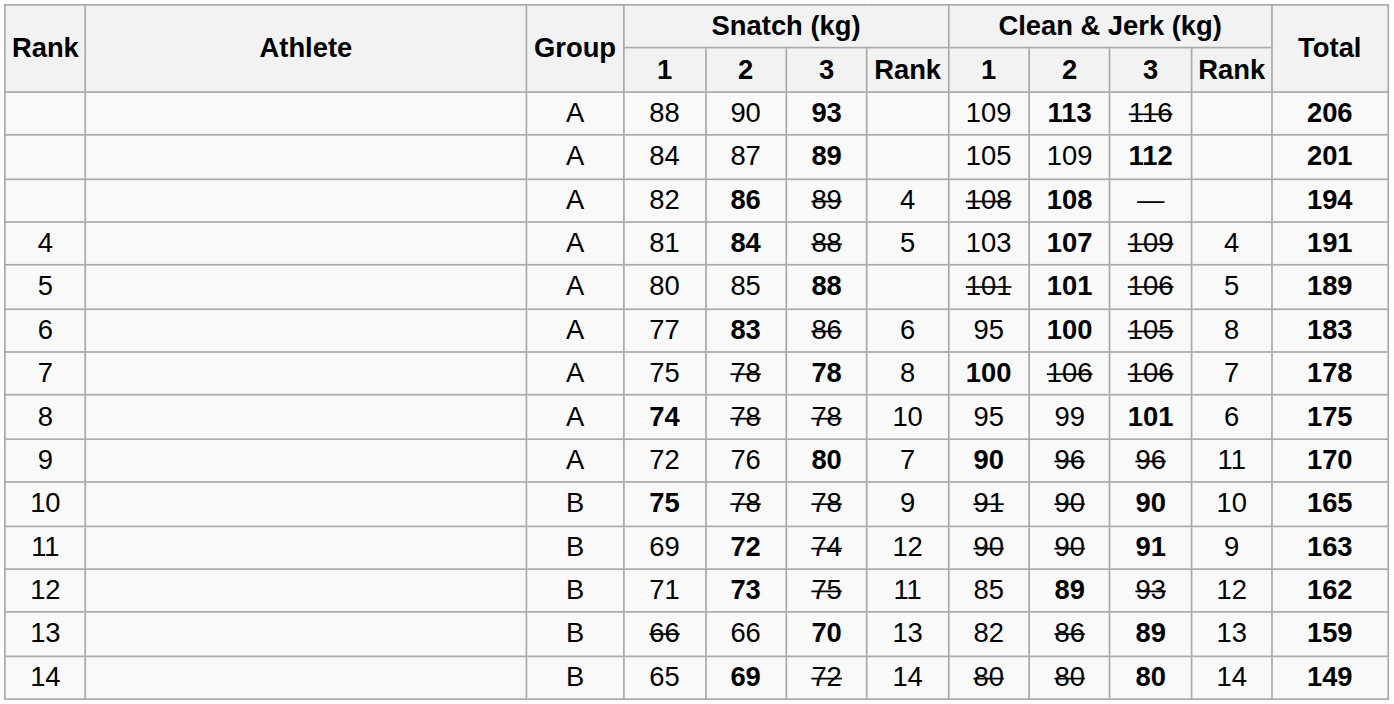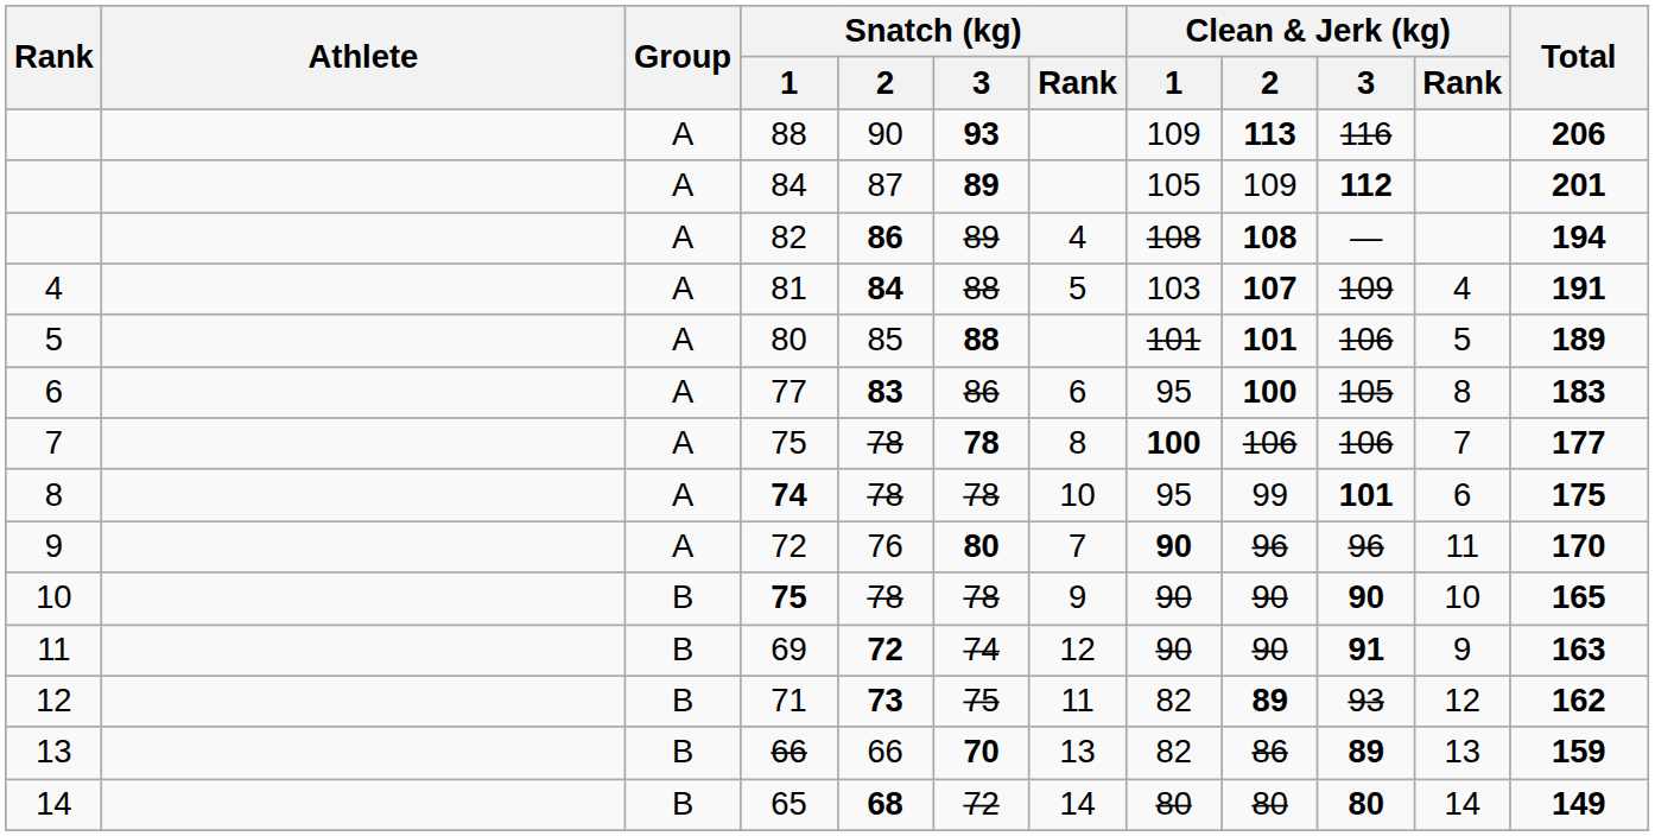7 / 75 | Total: 178 -> 177
10 / 75 | Clean & Jerk (kg) / 1: 91 -> 90
71 | Clean & Jerk (kg) / 1: 85 -> 82
65 | Snatch (kg) / 2: 69 -> 68
